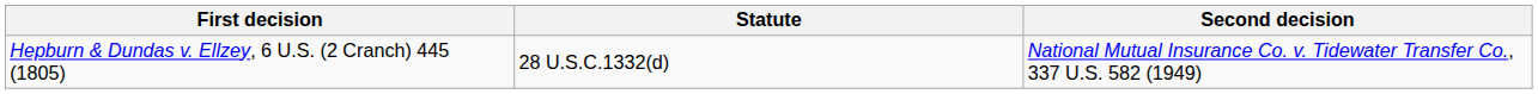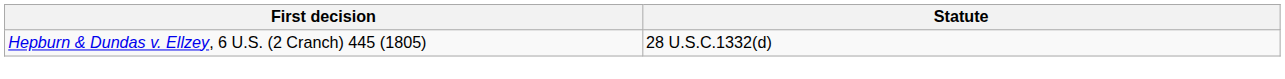- column: Second decision | National Mutual Insurance Co. v. Tidewater Transfer Co., 337 U.S. 582 (1949)
